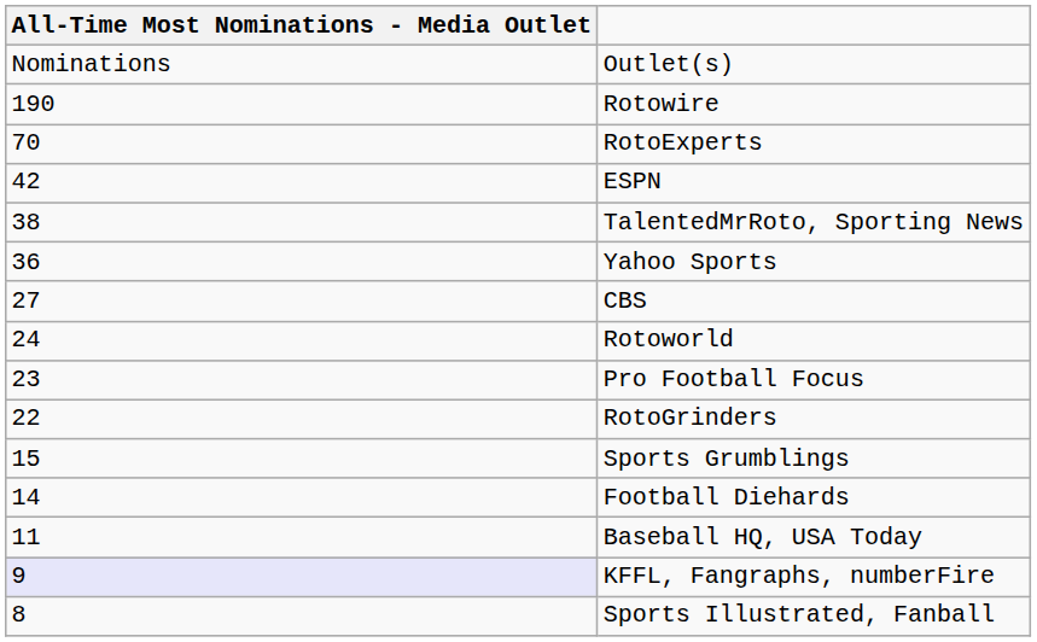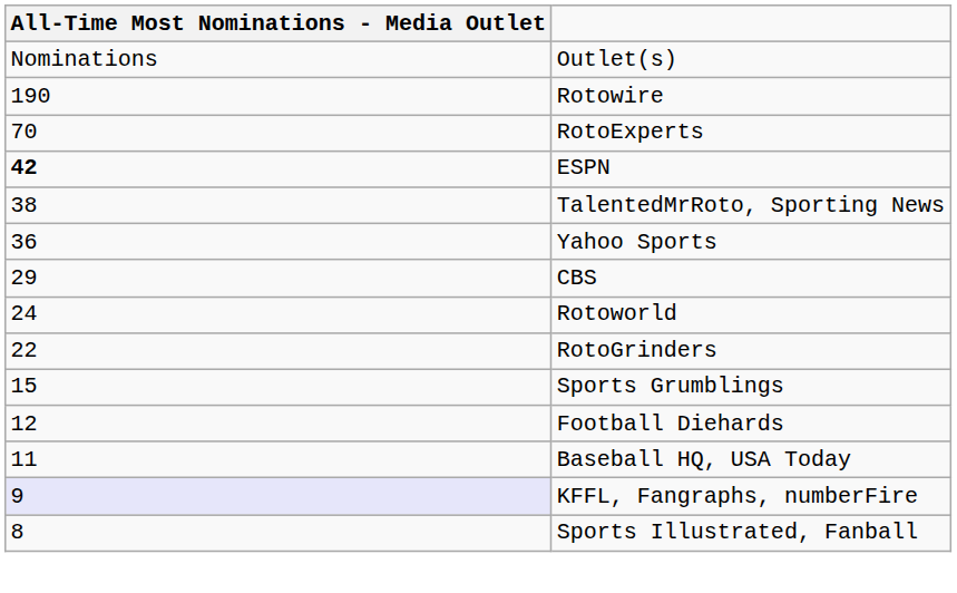ESPN | All-Time Most Nominations - Media Outlet: normal -> bold
CBS | All-Time Most Nominations - Media Outlet: 27 -> 29
- row: 23 | Pro Football Focus
Football Diehards | All-Time Most Nominations - Media Outlet: 14 -> 12
